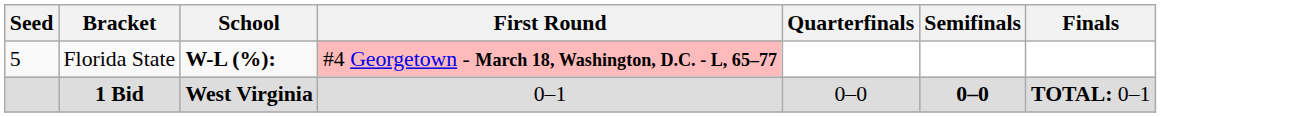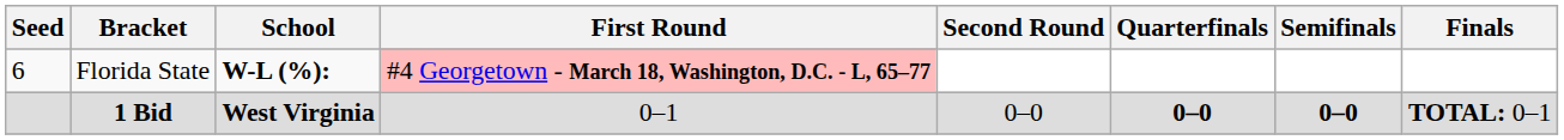+ column: Second Round | 0–0
Florida State | Seed: 5 -> 6
1 Bid | Quarterfinals: normal -> bold
